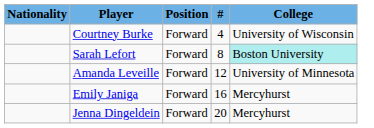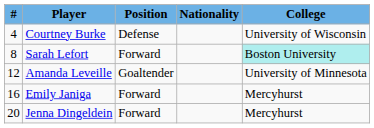columns swapped: # <-> Nationality
Courtney Burke | Position: Forward -> Defense
Amanda Leveille | Position: Forward -> Goaltender
